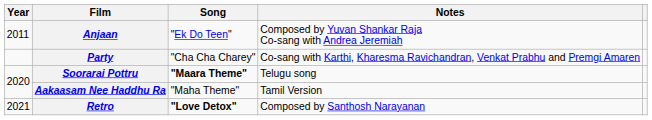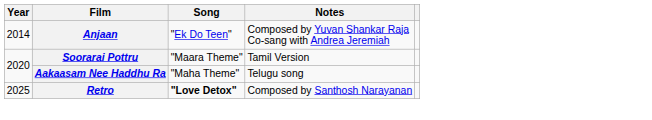Anjaan | Year: 2011 -> 2014
- row: Party | "Cha Cha Charey" | Co-sang with Karthi, Kharesma Ravichandran, Venkat Prabhu and Premgi Amaren
Soorarai Pottru | Song: bold -> normal
Soorarai Pottru | Notes: Telugu song -> Tamil Version
Aakaasam Nee Haddhu Ra | Notes: Tamil Version -> Telugu song
Retro | Year: 2021 -> 2025
